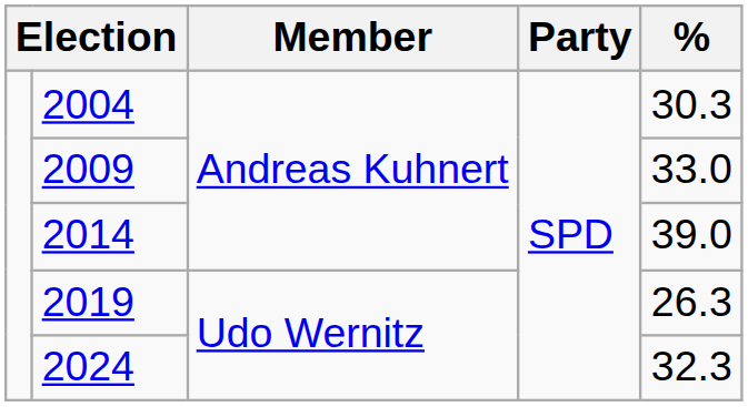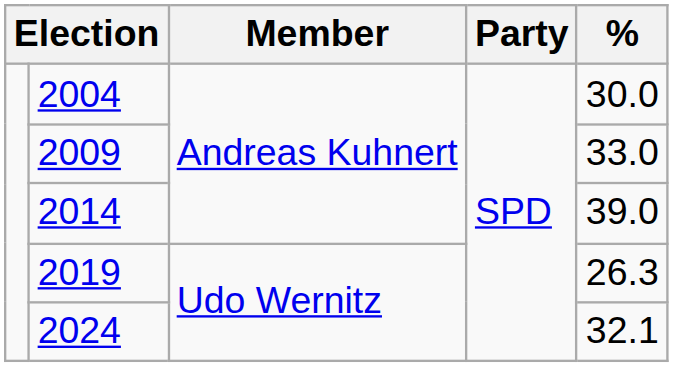2004 | %: 30.3 -> 30.0
2024 | %: 32.3 -> 32.1
